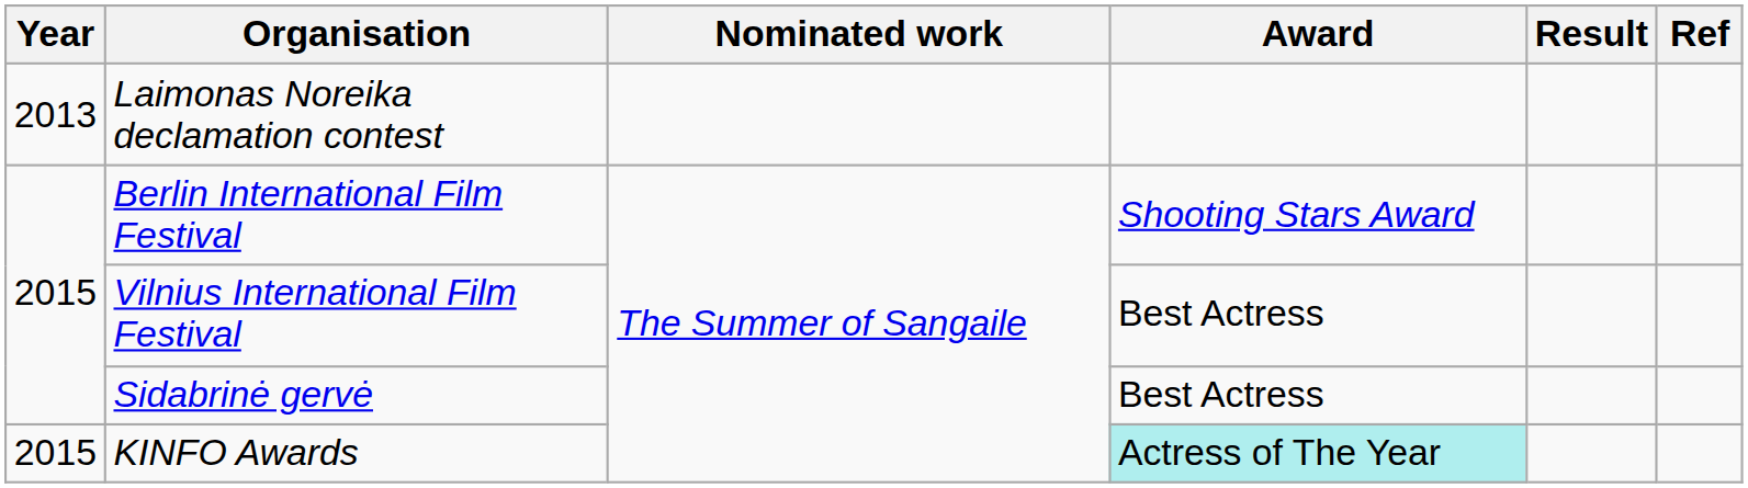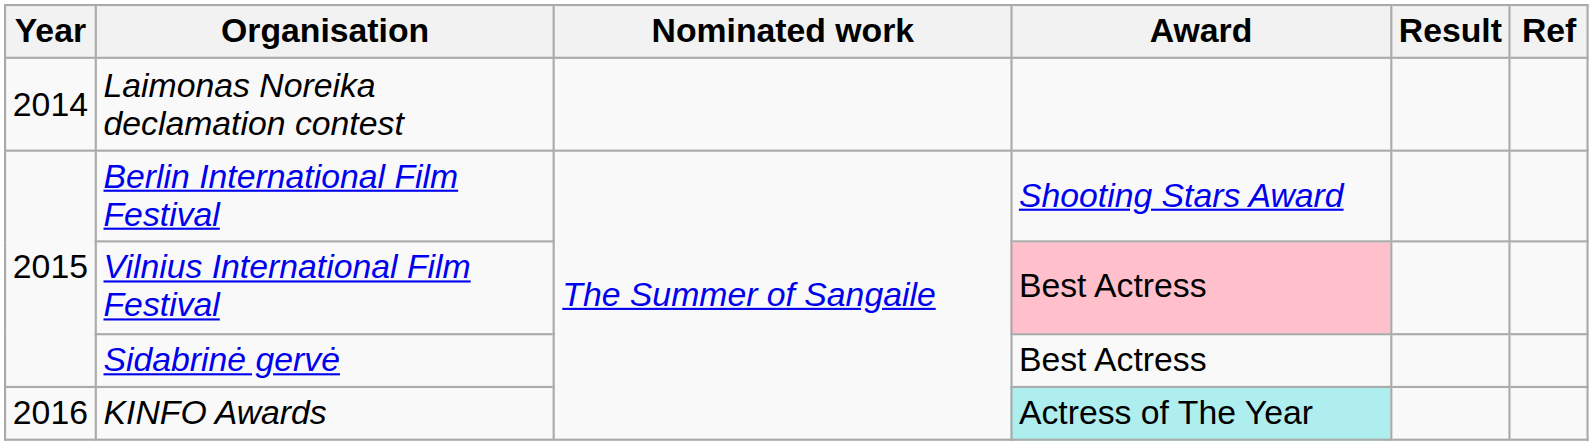Laimonas Noreika declamation contest | Year: 2013 -> 2014
Vilnius International Film Festival | Award: no background -> pink background
KINFO Awards | Year: 2015 -> 2016
